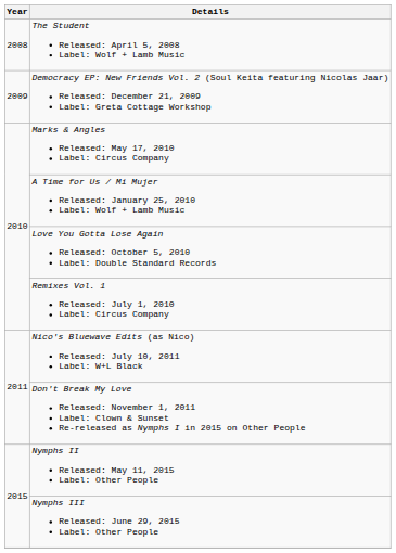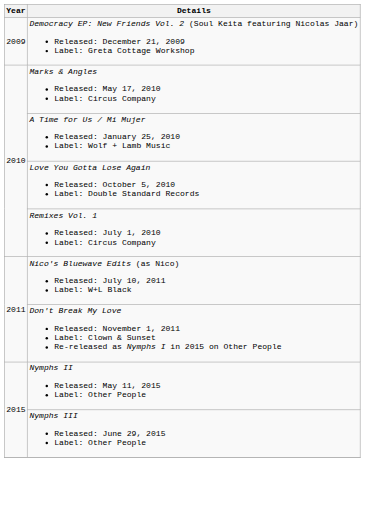- row: 2008 | The Student Released: April 5, 2008 Label: Wolf + Lamb Music
